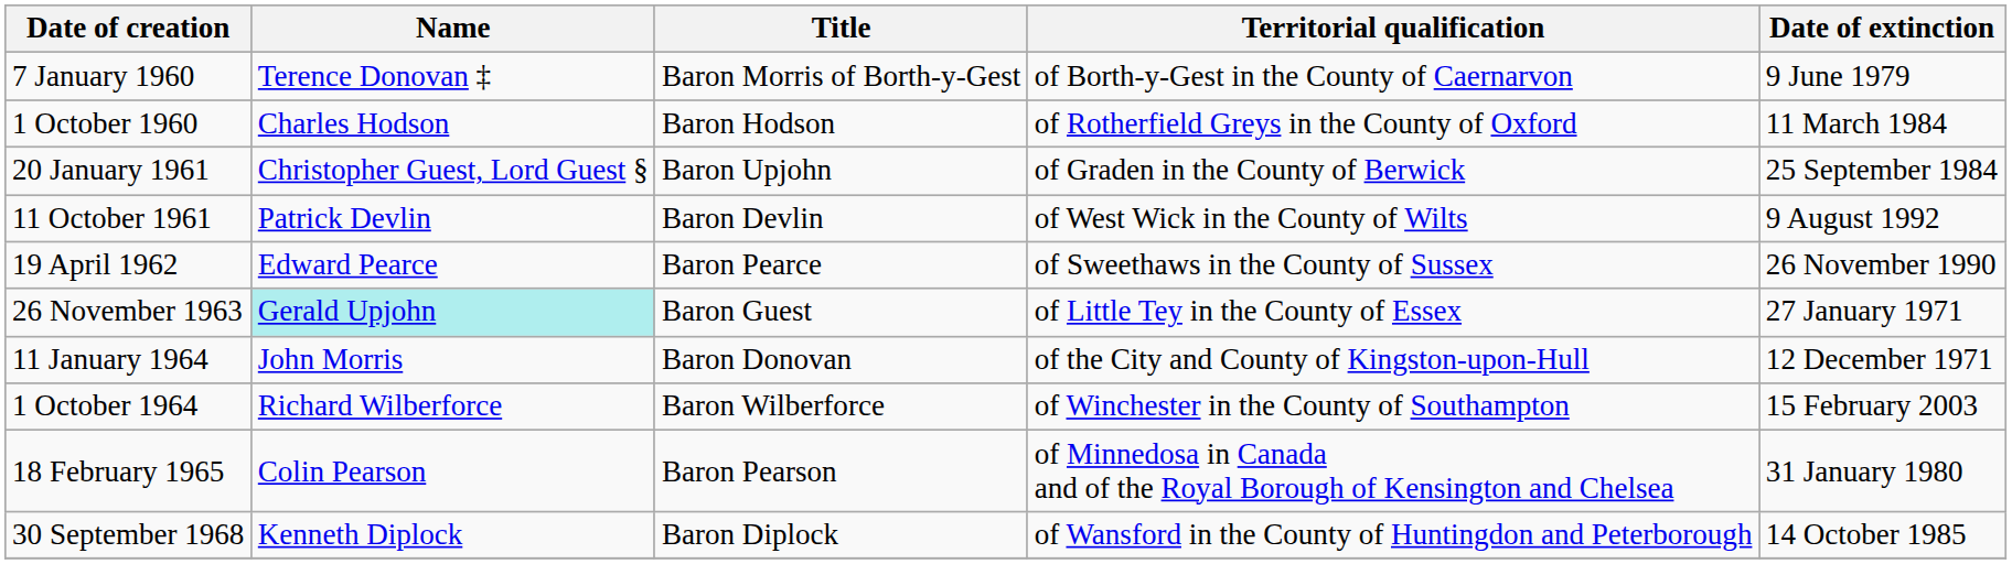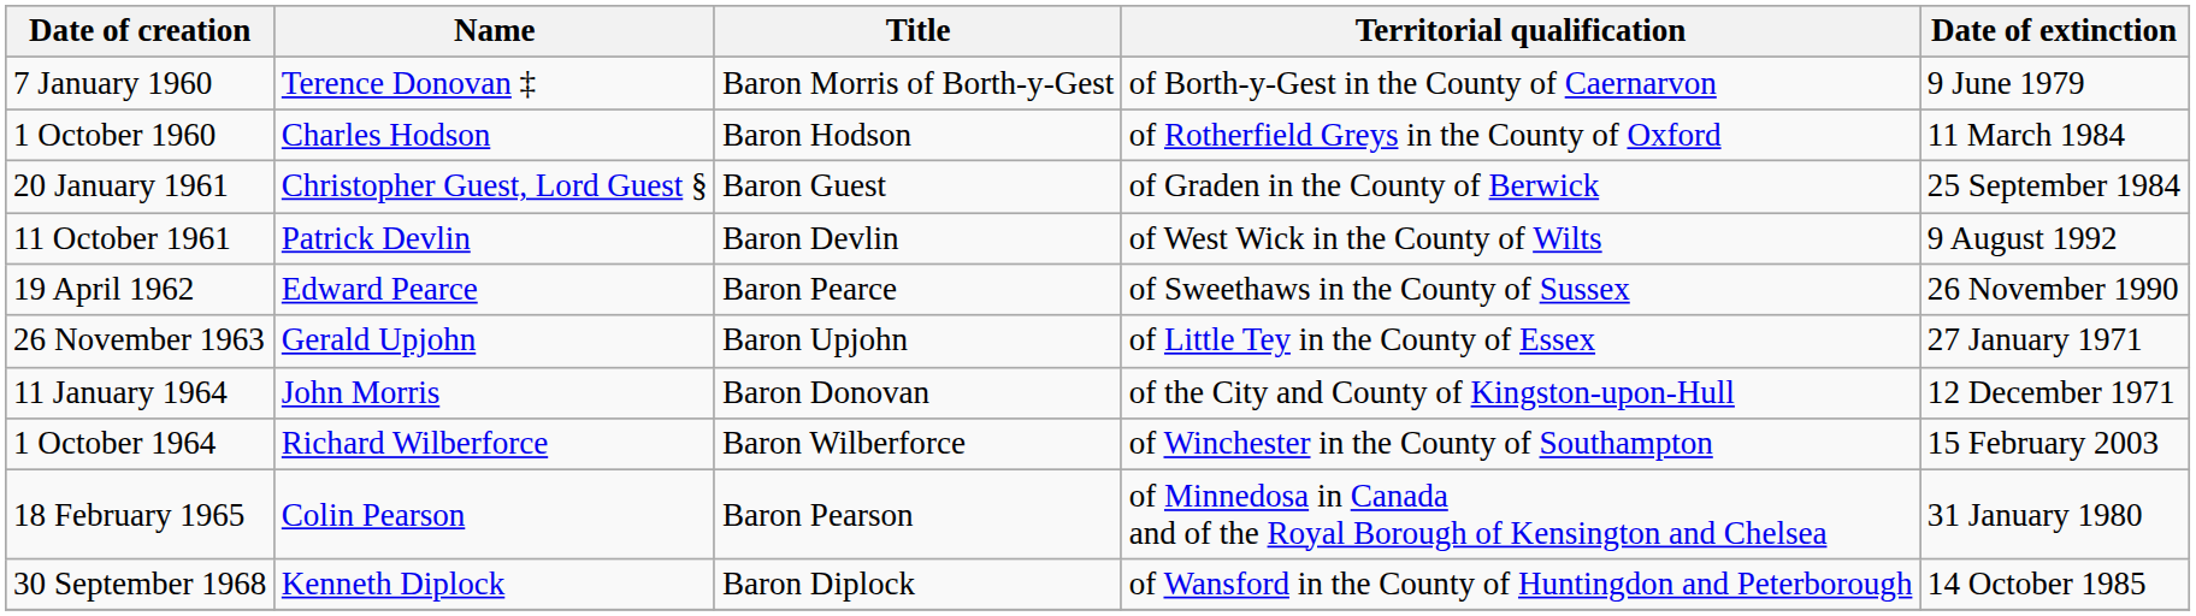20 January 1961 | Title: Baron Upjohn -> Baron Guest
26 November 1963 | Name: paleturquoise background -> no background
26 November 1963 | Title: Baron Guest -> Baron Upjohn
